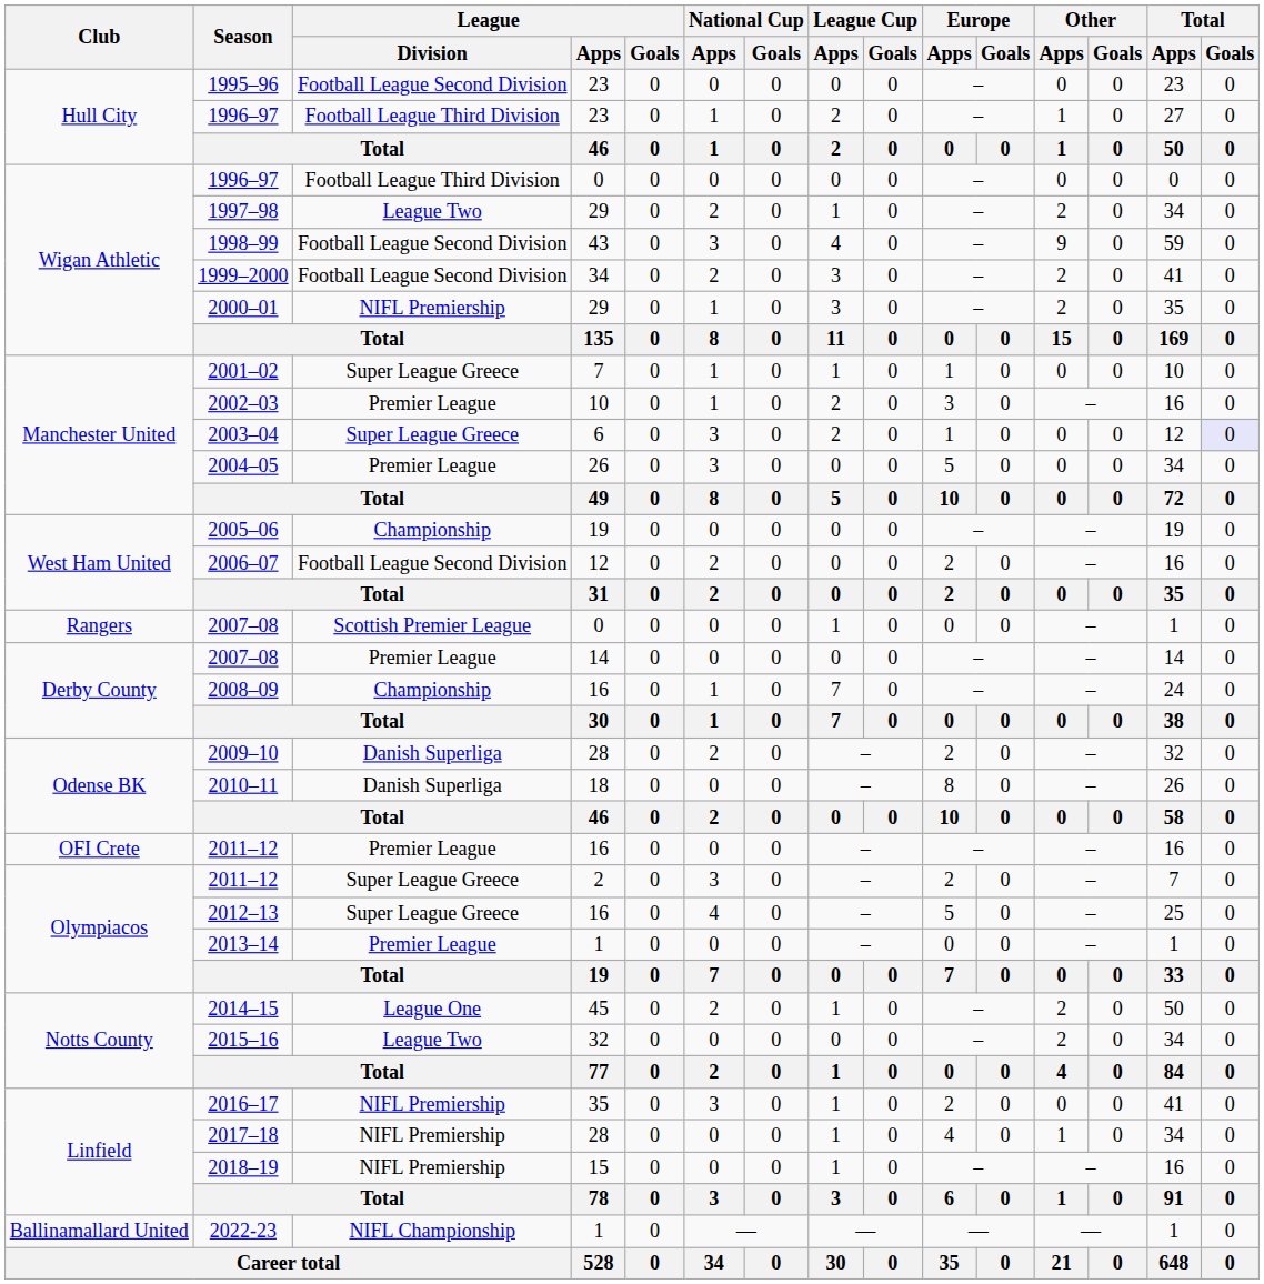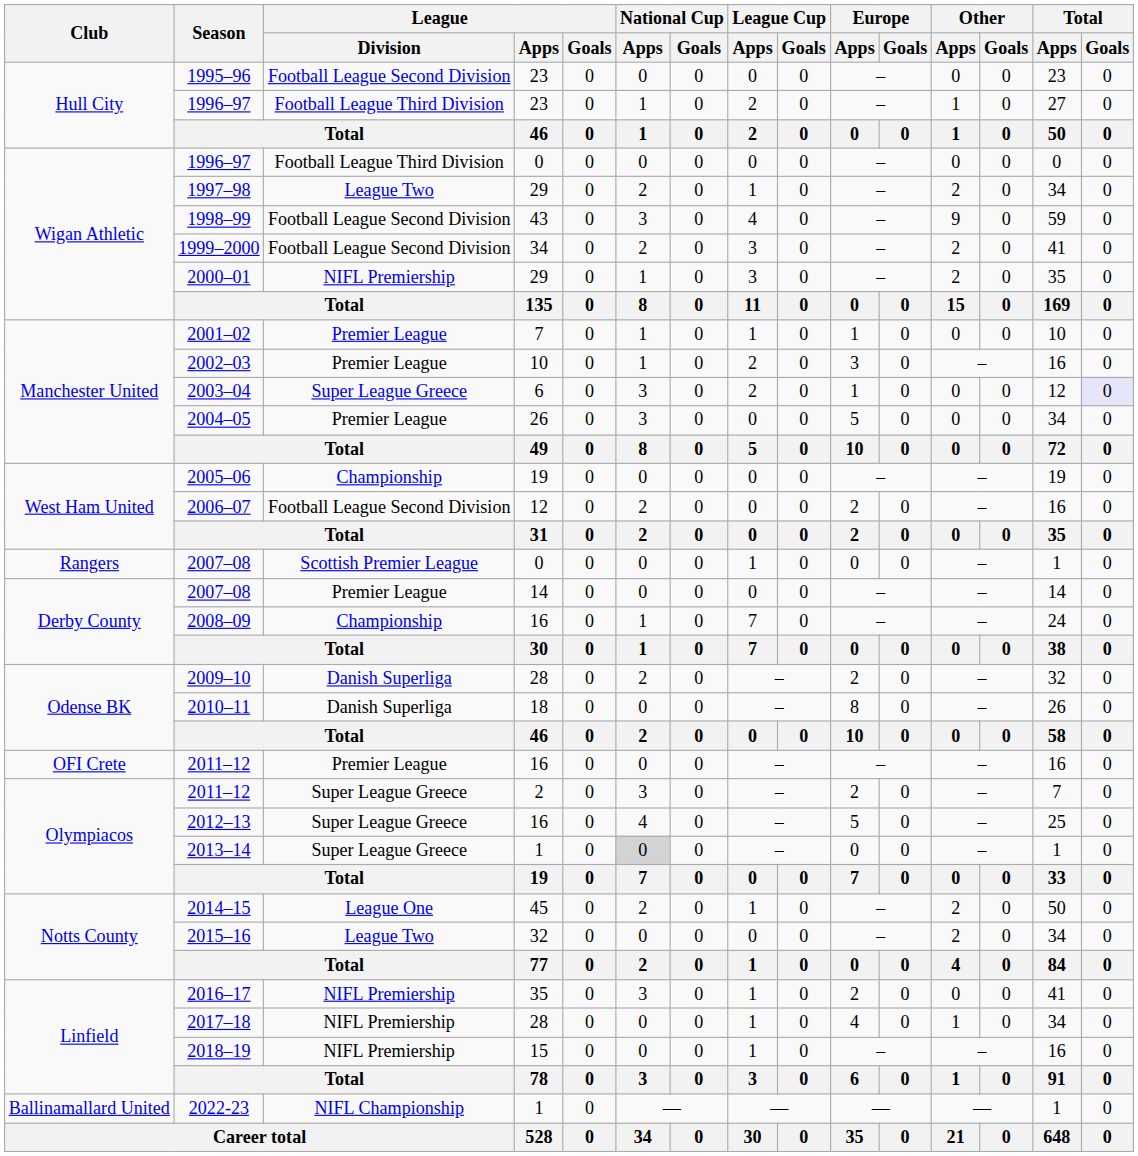2001–02 | League / Division: Super League Greece -> Premier League
2013–14 | League / Division: Premier League -> Super League Greece
2013–14 | National Cup / Apps: no background -> lightgrey background
